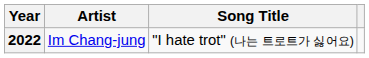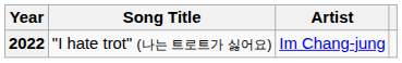columns swapped: Song Title <-> Artist
